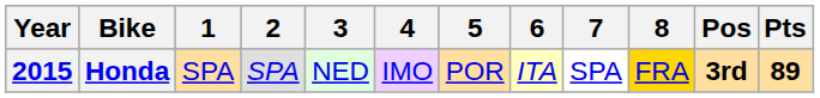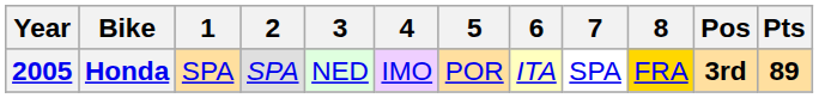Honda | Year: 2015 -> 2005
